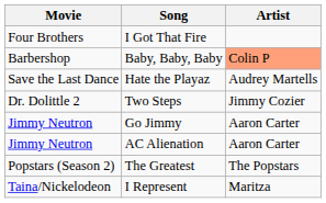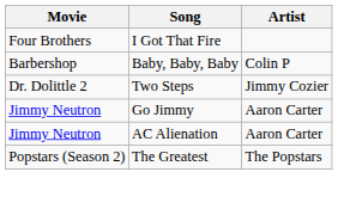Baby, Baby, Baby | Artist: lightsalmon background -> no background
- row: Save the Last Dance | Hate the Playaz | Audrey Martells
- row: Taina/Nickelodeon | I Represent | Maritza
